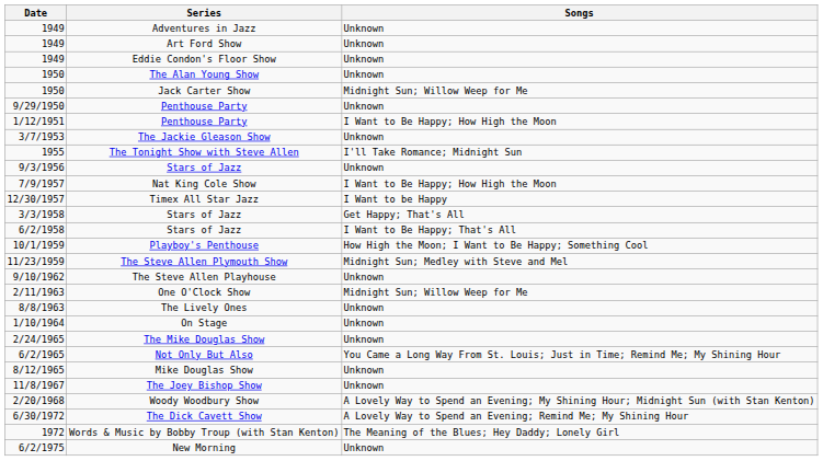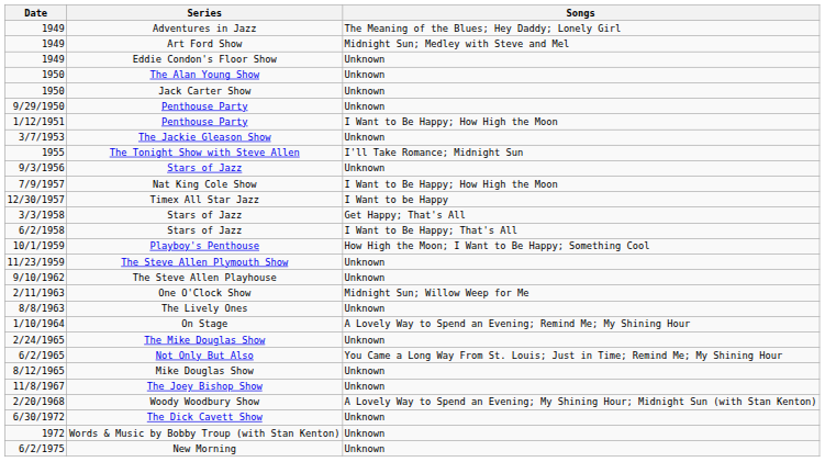1949 / Adventures in Jazz | Songs: Unknown -> The Meaning of the Blues; Hey Daddy; Lonely Girl
1949 / Art Ford Show | Songs: Unknown -> Midnight Sun; Medley with Steve and Mel
1950 / Jack Carter Show | Songs: Midnight Sun; Willow Weep for Me -> Unknown
11/23/1959 | Songs: Midnight Sun; Medley with Steve and Mel -> Unknown
1/10/1964 | Songs: Unknown -> A Lovely Way to Spend an Evening; Remind Me; My Shining Hour
6/30/1972 | Songs: A Lovely Way to Spend an Evening; Remind Me; My Shining Hour -> Unknown
1972 | Songs: The Meaning of the Blues; Hey Daddy; Lonely Girl -> Unknown
